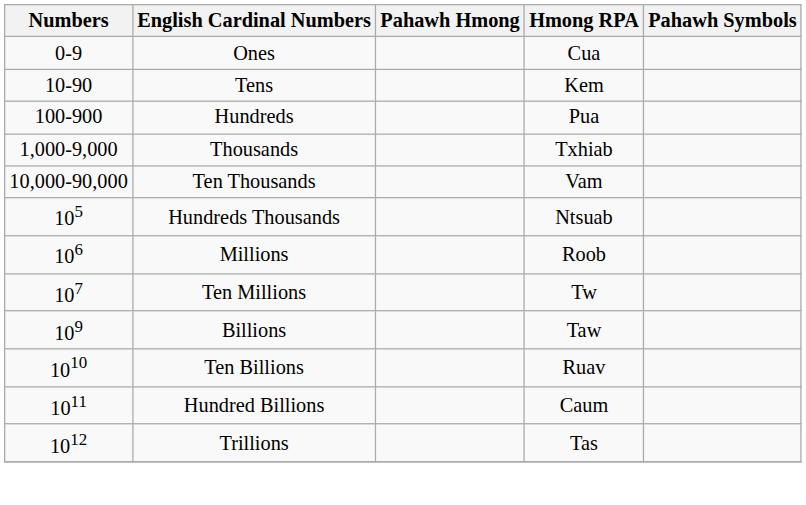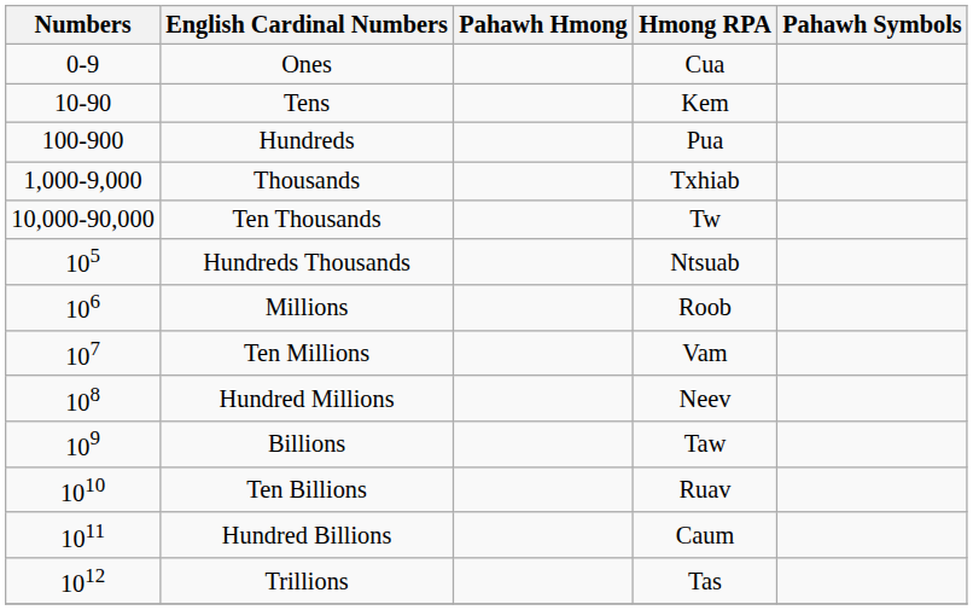Ten Thousands | Hmong RPA: Vam -> Tw
Ten Millions | Hmong RPA: Tw -> Vam
+ row: 108 | Hundred Millions | Neev
